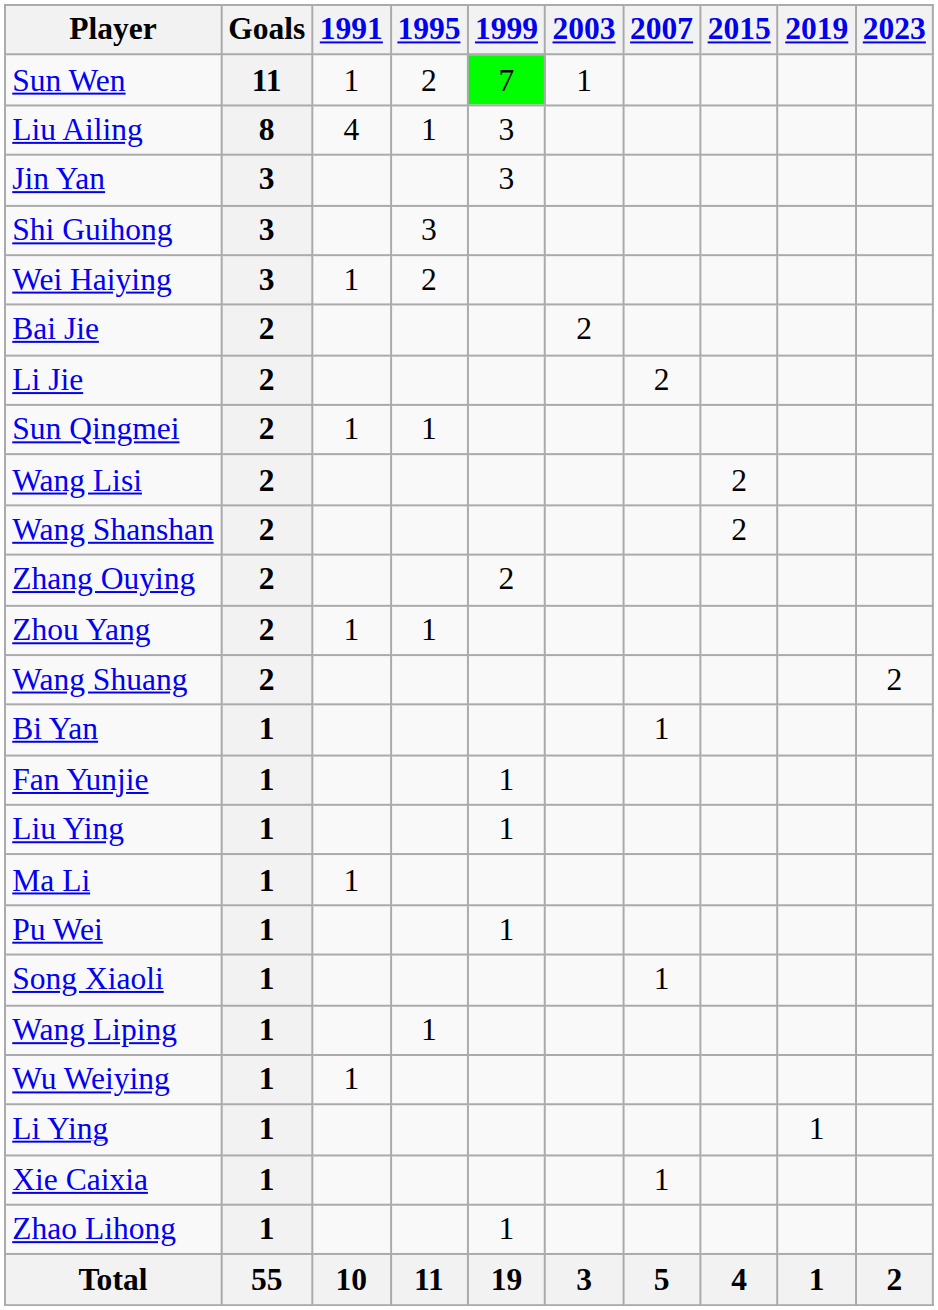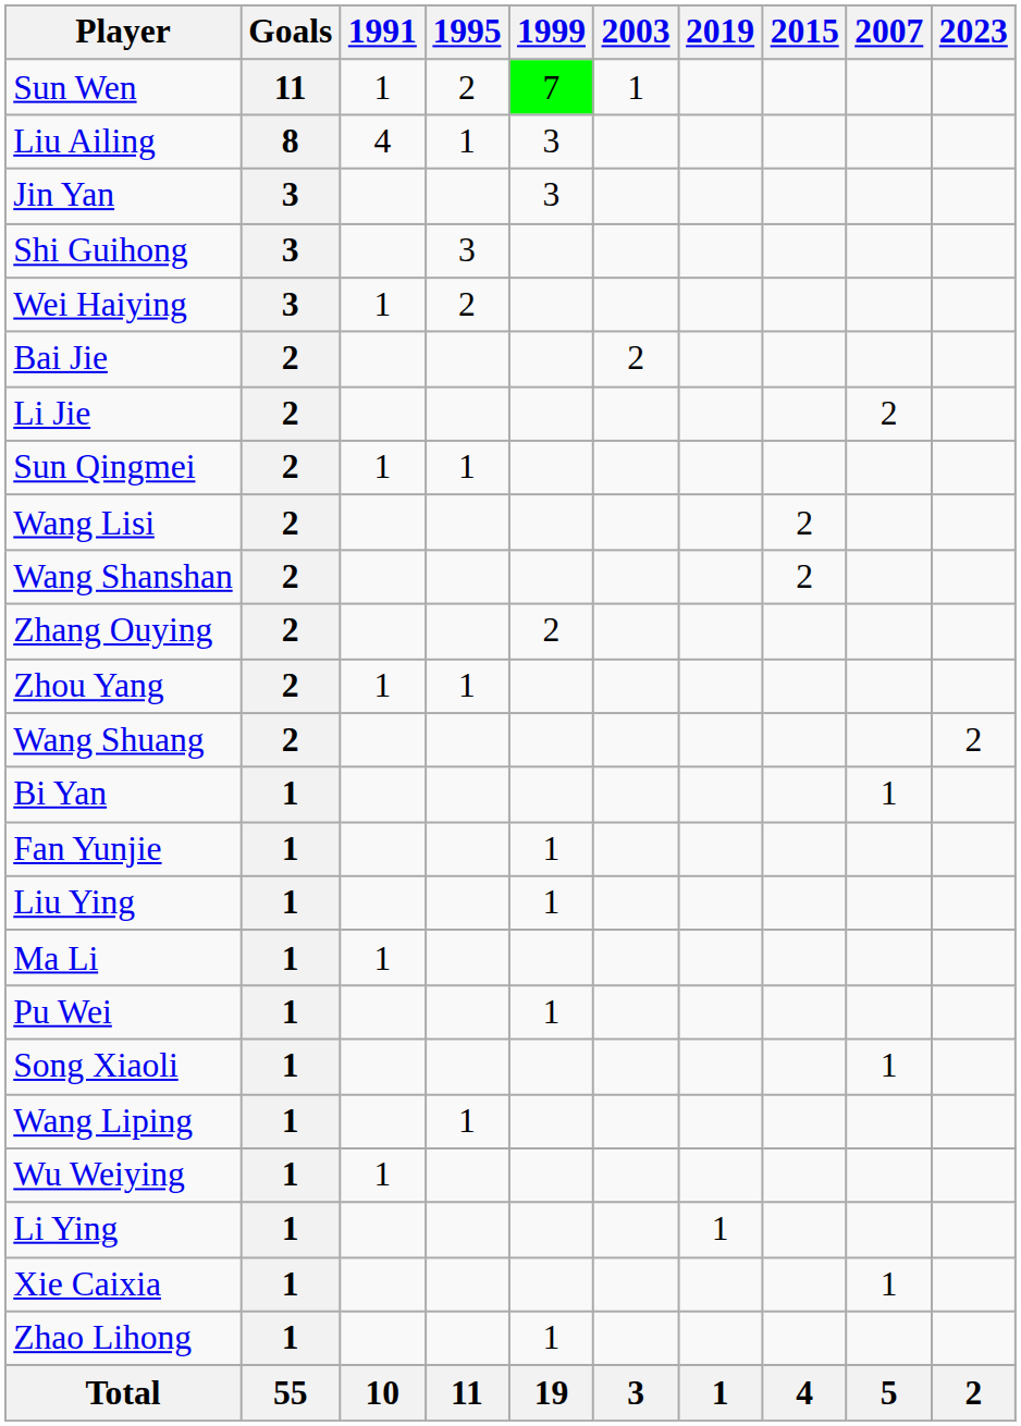columns swapped: 2007 <-> 2019
